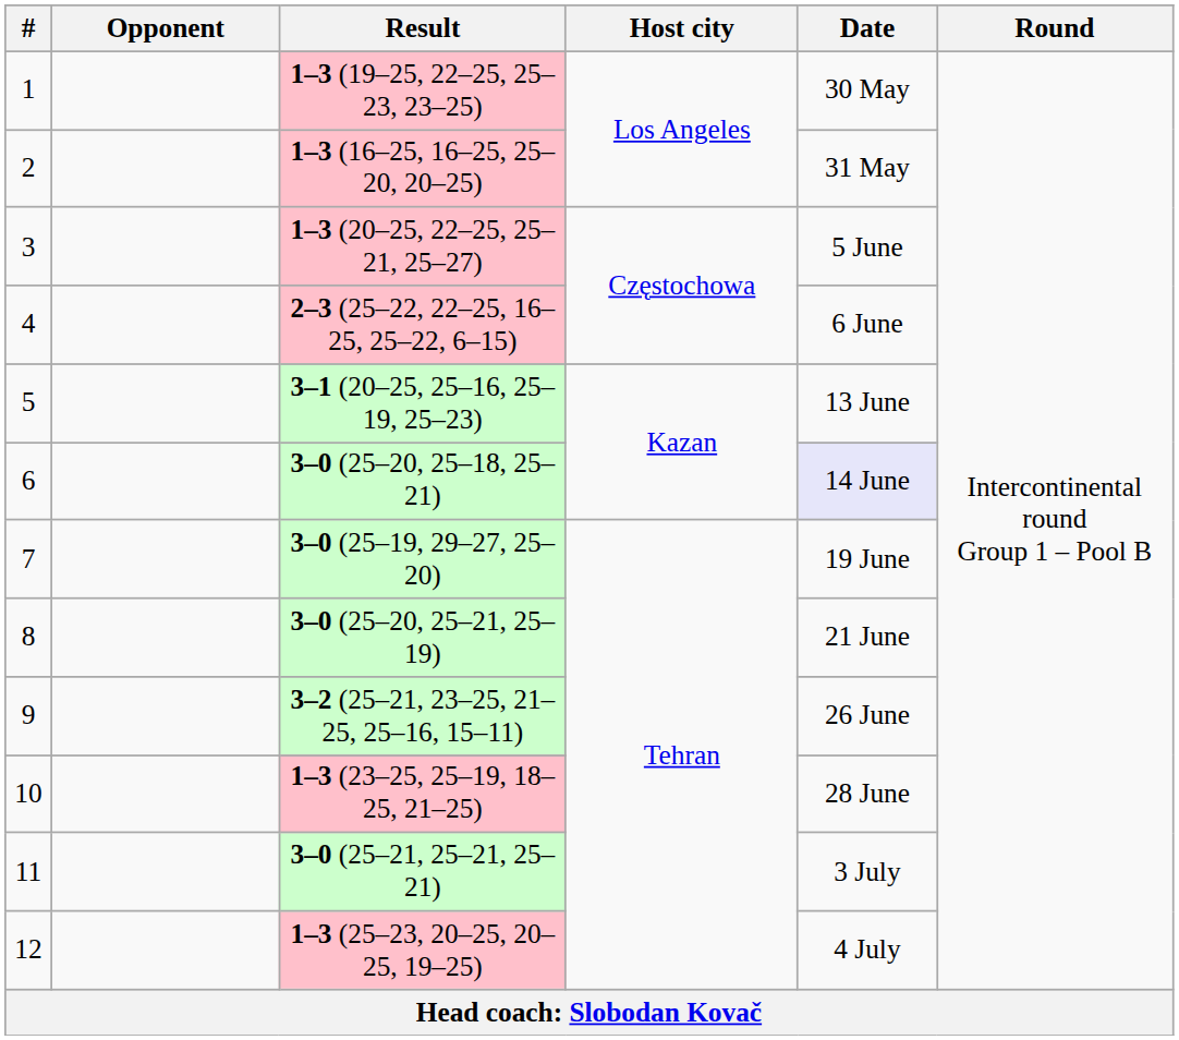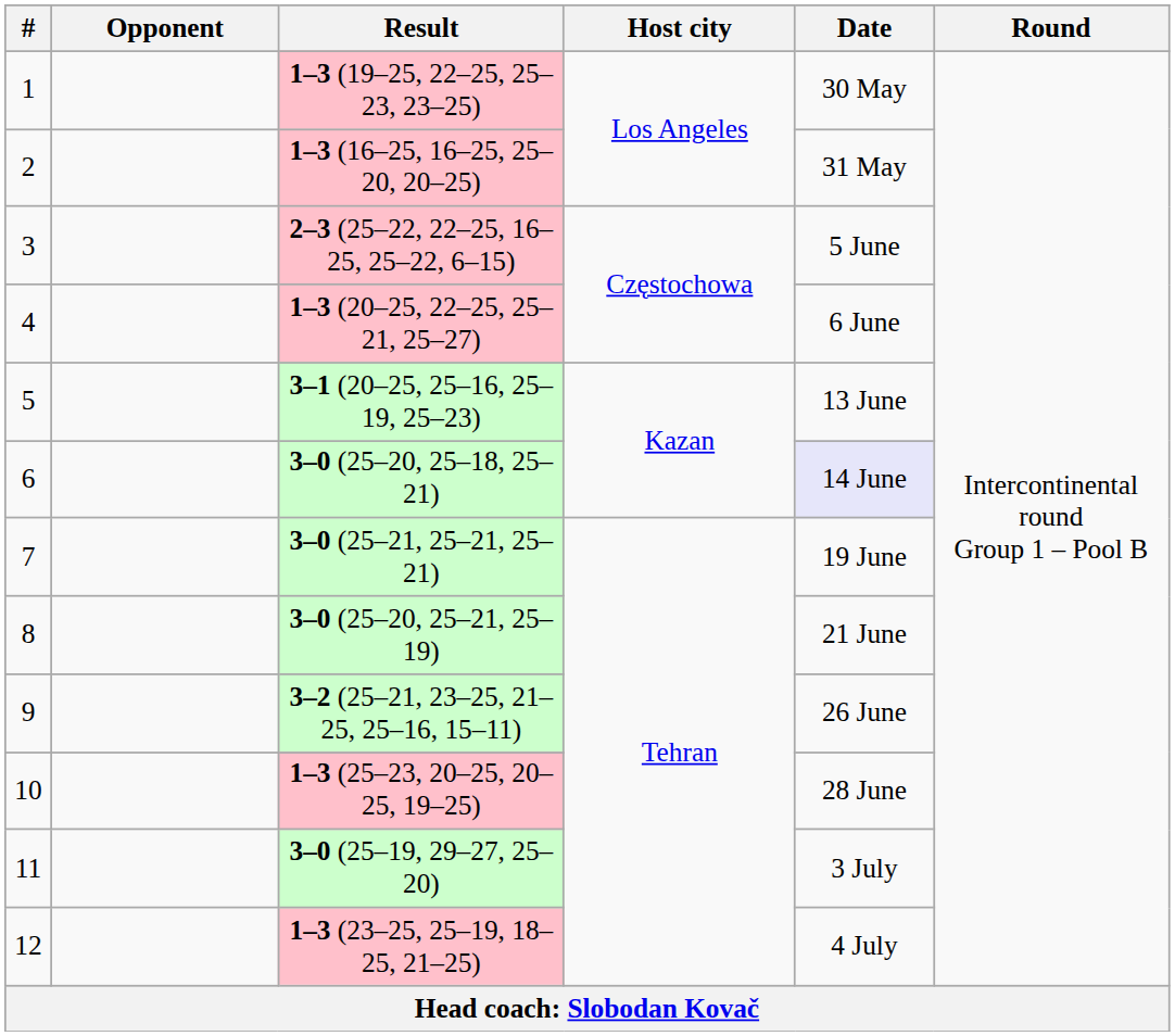3 | Result: 1–3 (20–25, 22–25, 25–21, 25–27) -> 2–3 (25–22, 22–25, 16–25, 25–22, 6–15)
4 | Result: 2–3 (25–22, 22–25, 16–25, 25–22, 6–15) -> 1–3 (20–25, 22–25, 25–21, 25–27)
7 | Result: 3–0 (25–19, 29–27, 25–20) -> 3–0 (25–21, 25–21, 25–21)
10 | Result: 1–3 (23–25, 25–19, 18–25, 21–25) -> 1–3 (25–23, 20–25, 20–25, 19–25)
11 | Result: 3–0 (25–21, 25–21, 25–21) -> 3–0 (25–19, 29–27, 25–20)
12 | Result: 1–3 (25–23, 20–25, 20–25, 19–25) -> 1–3 (23–25, 25–19, 18–25, 21–25)
